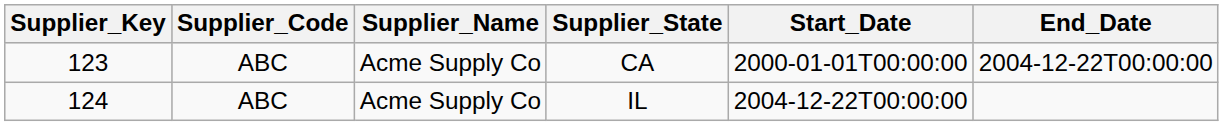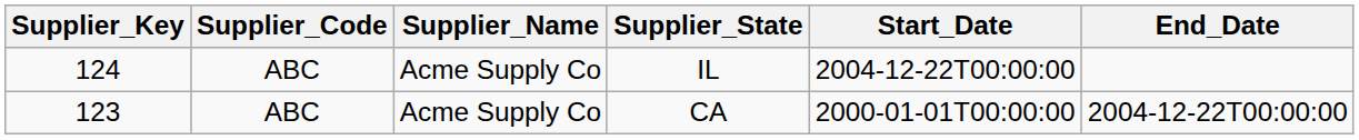rows swapped: CA <-> IL
